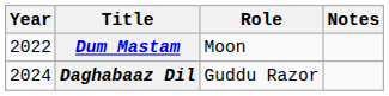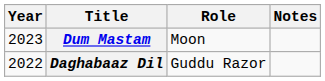Dum Mastam | Year: 2022 -> 2023
Daghabaaz Dil | Year: 2024 -> 2022
